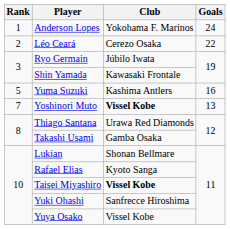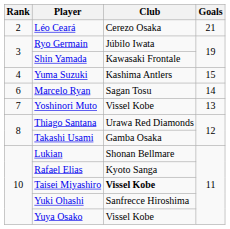- row: 1 | Anderson Lopes | Yokohama F. Marinos | 24
Léo Ceará | Goals: 22 -> 21
Yuma Suzuki | Rank: 5 -> 4
Yuma Suzuki | Goals: 16 -> 15
+ row: 6 | Marcelo Ryan | Sagan Tosu | 14
Yoshinori Muto | Club: bold -> normal
